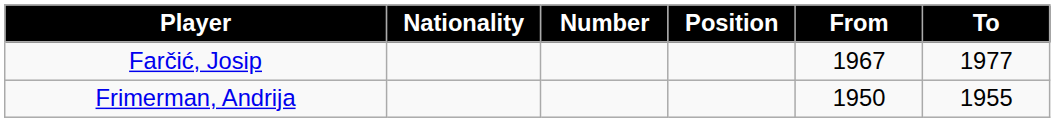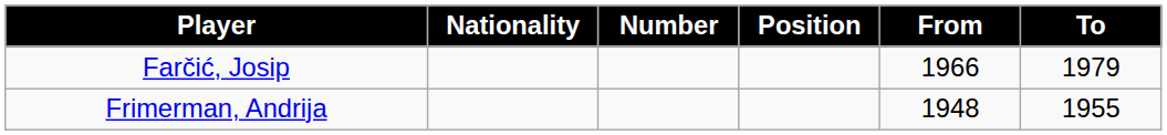Farčić, Josip | From: 1967 -> 1966
Farčić, Josip | To: 1977 -> 1979
Frimerman, Andrija | From: 1950 -> 1948
